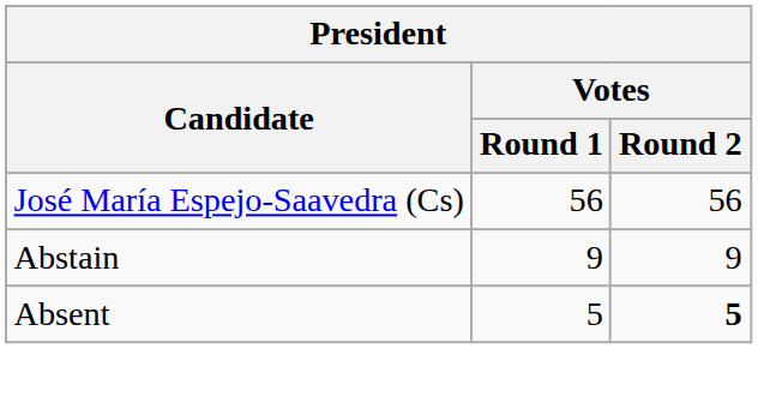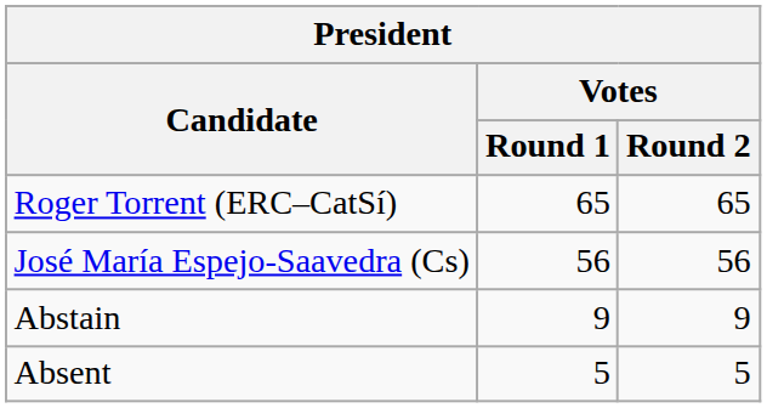+ row: Roger Torrent (ERC–CatSí) | 65 | 65
Absent | Votes / Round 2: bold -> normal
